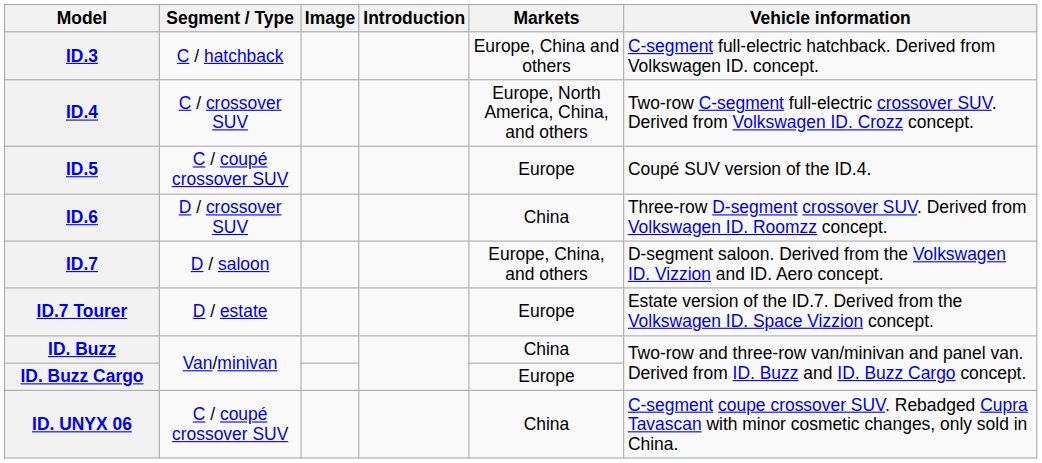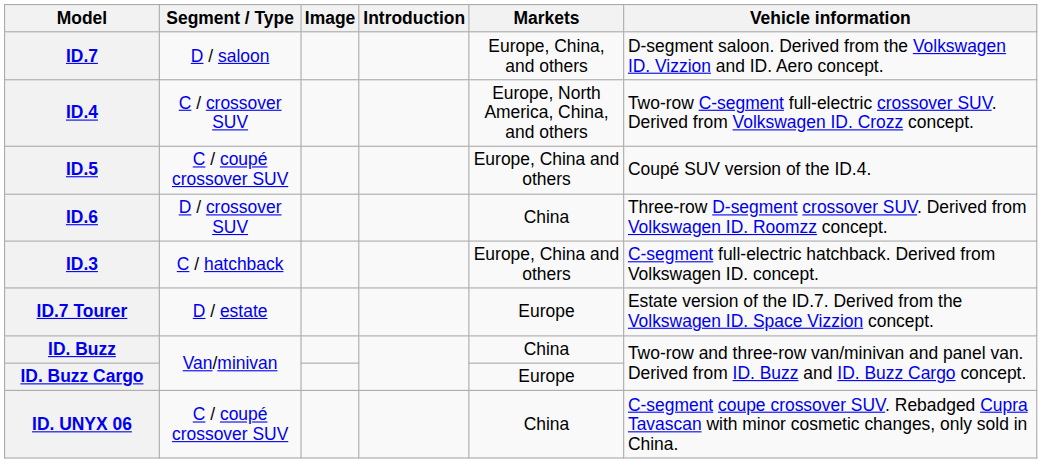rows swapped: ID.3 <-> ID.7
ID.5 | Markets: Europe -> Europe, China and others
